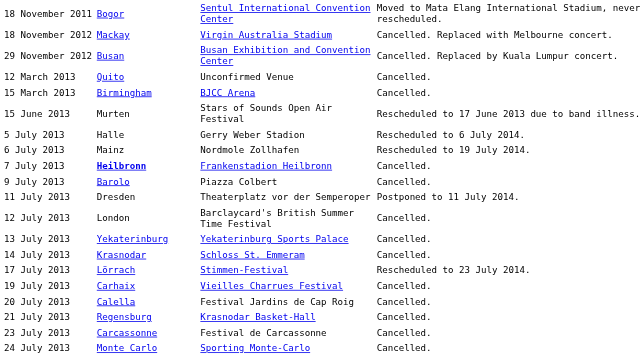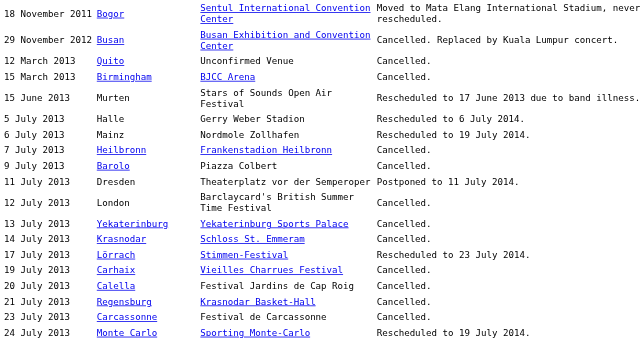- row: 18 November 2012 | Mackay | Virgin Australia Stadium | Cancelled. Replaced with Melbourne concert.
7 July 2013 | column 2: bold -> normal
24 July 2013 | column 4: Cancelled. -> Rescheduled to 19 July 2014.
